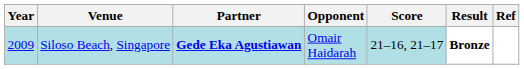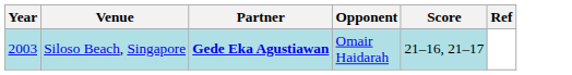- column: Result | Bronze
Siloso Beach, Singapore | Year: 2009 -> 2003
